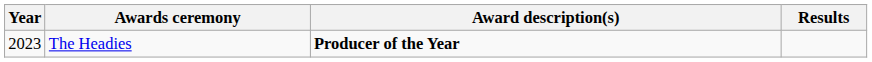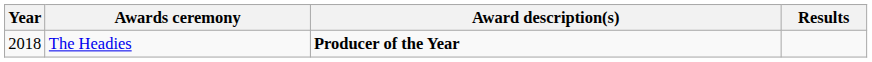The Headies | Year: 2023 -> 2018
